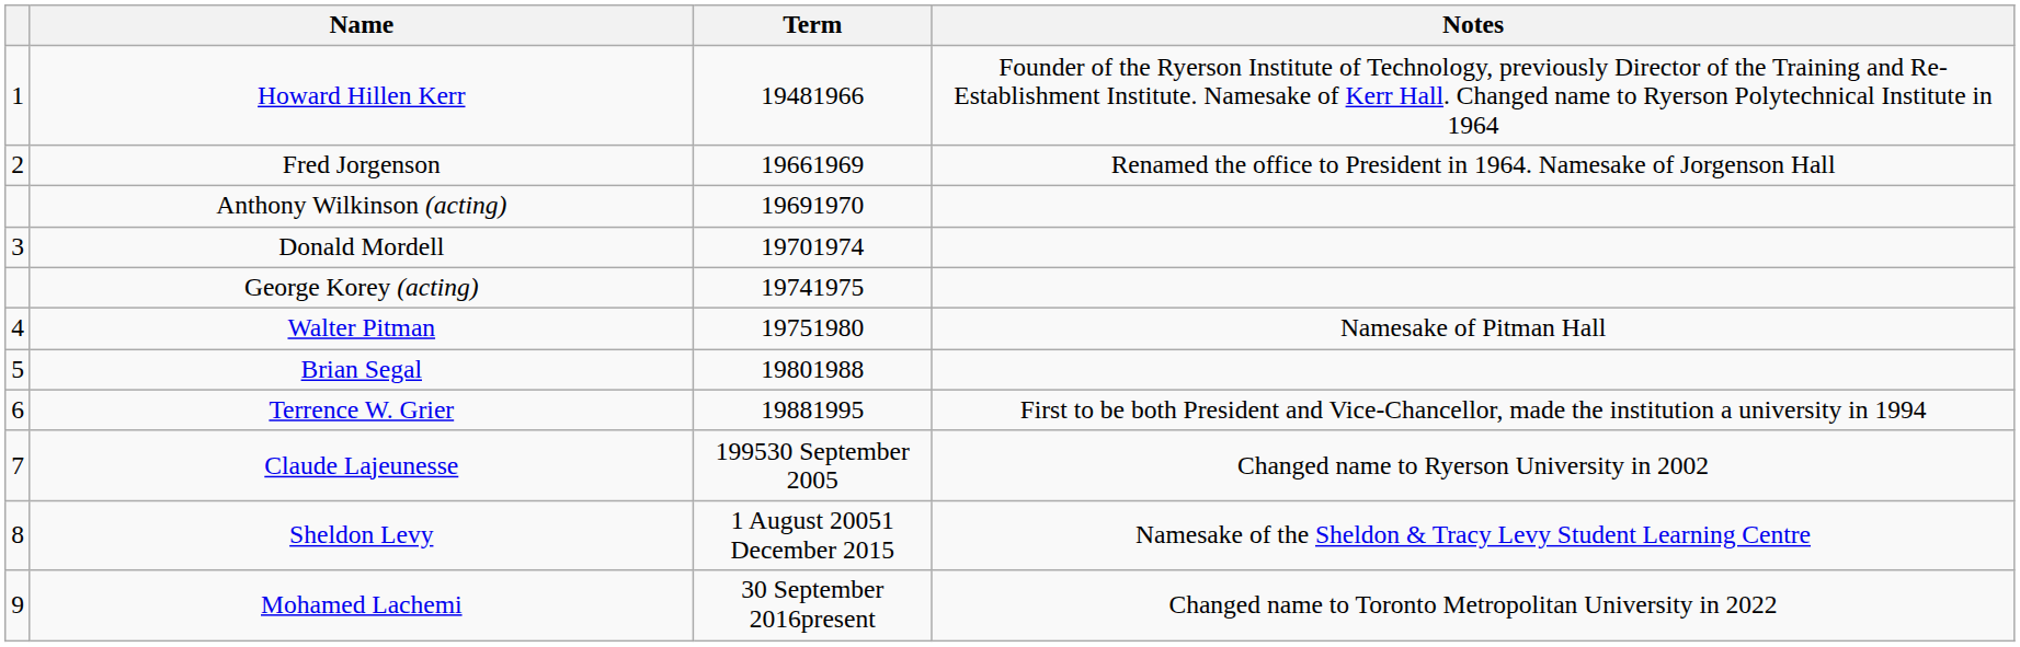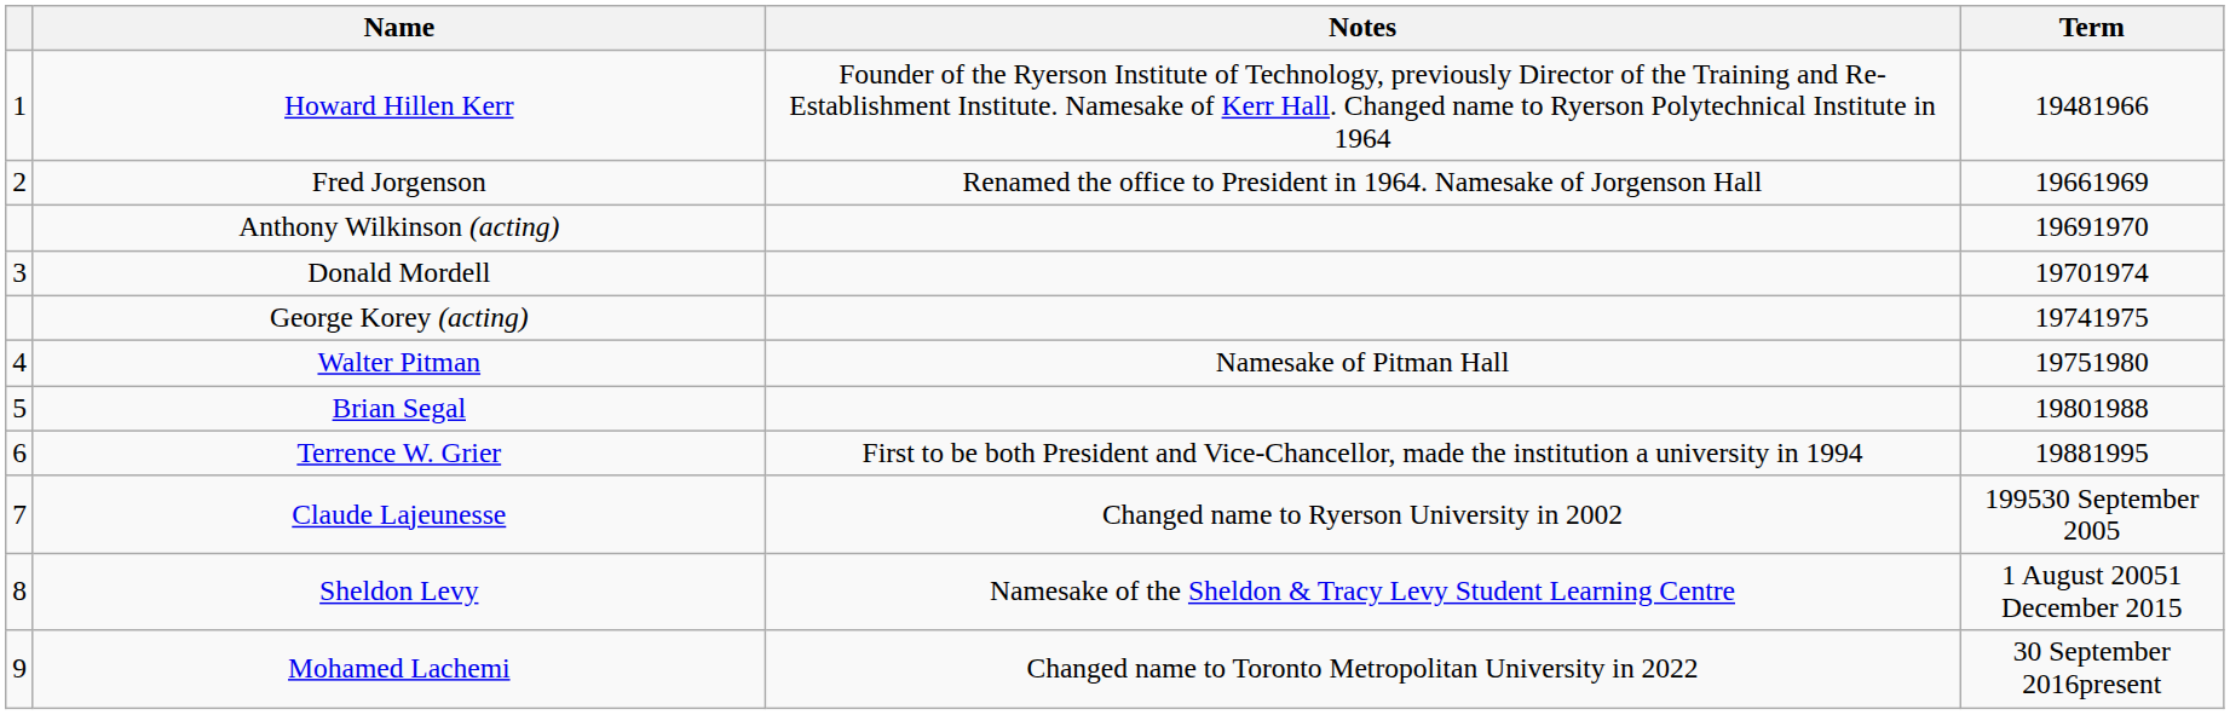columns swapped: Term <-> Notes
